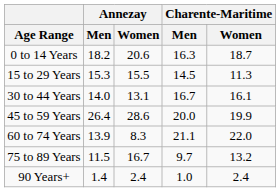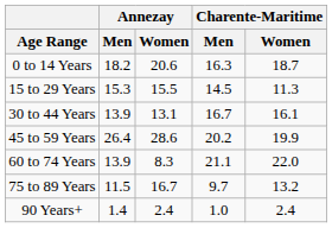30 to 44 Years | Annezay / Men: 14.0 -> 13.9
45 to 59 Years | Charente-Maritime / Men: 20.0 -> 20.2
